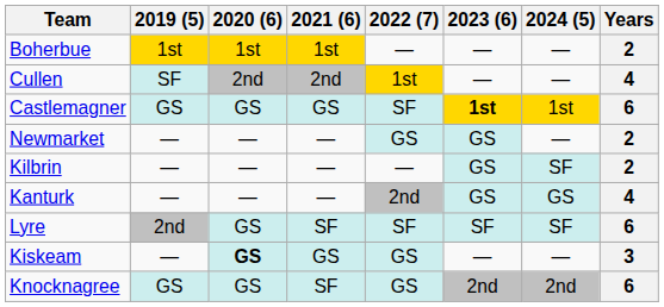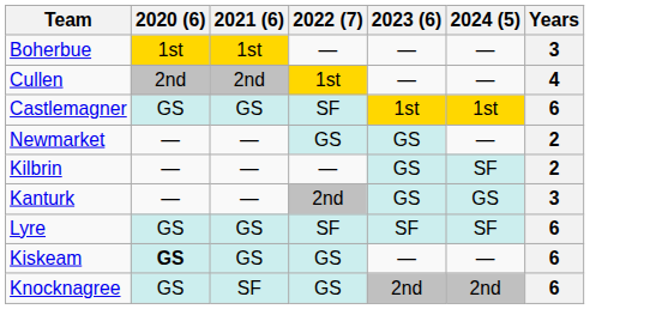- column: 2019 (5) | 1st | SF | GS | — | — | — | 2nd | — | GS
Boherbue | Years: 2 -> 3
Castlemagner | 2023 (6): bold -> normal
Kanturk | Years: 4 -> 3
Lyre | 2021 (6): SF -> GS
Kiskeam | Years: 3 -> 6
